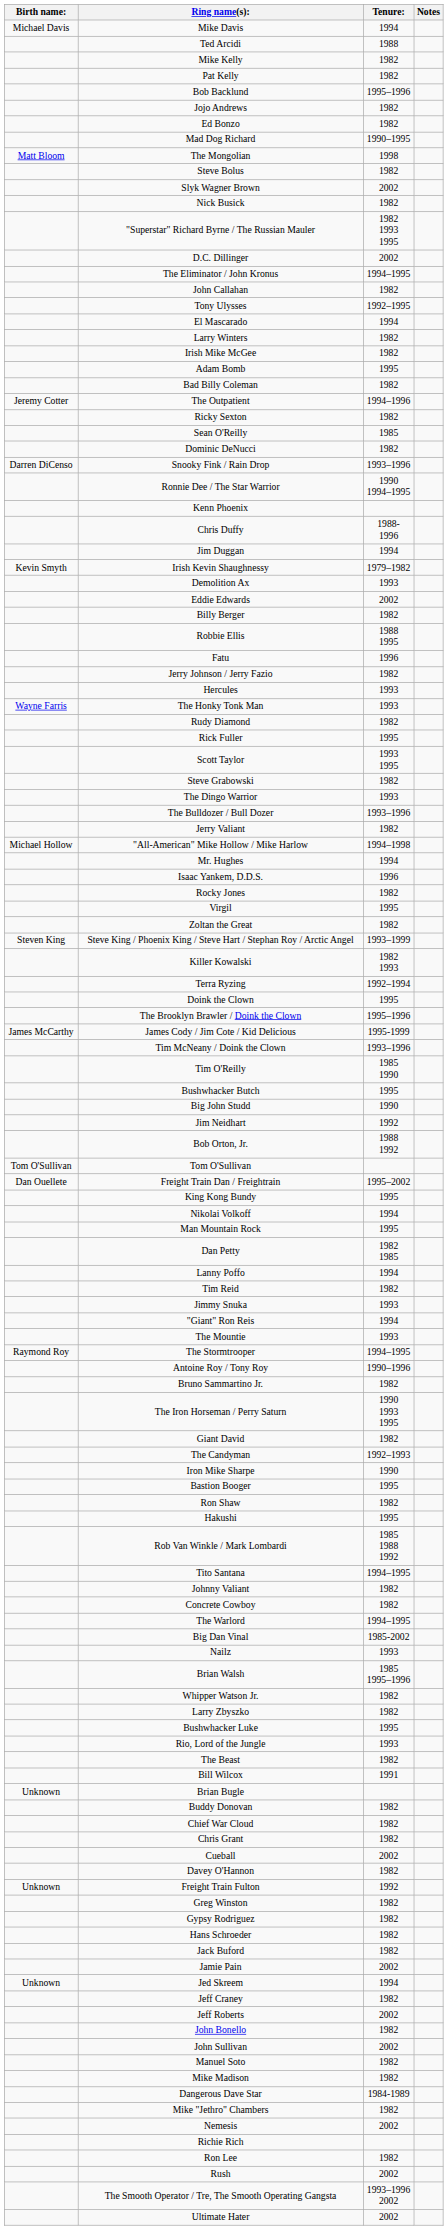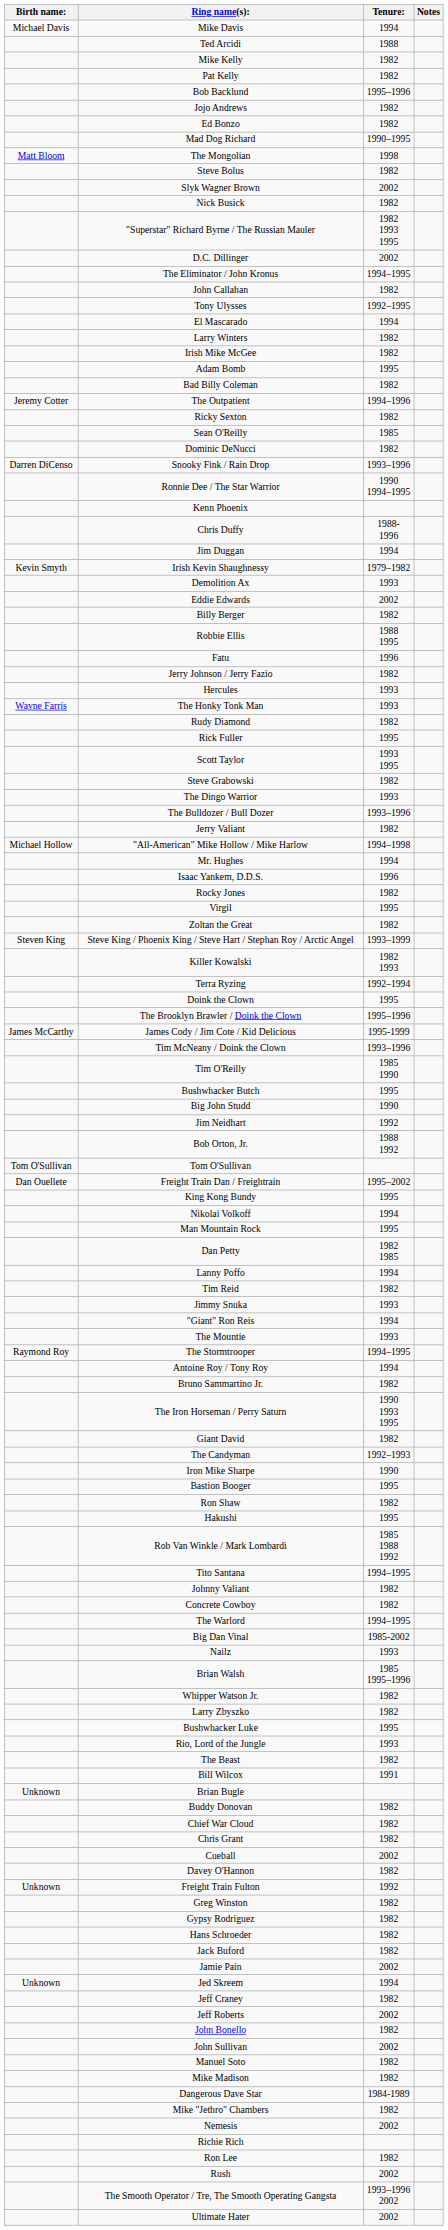Antoine Roy / Tony Roy | Tenure:: 1990–1996 -> 1994
